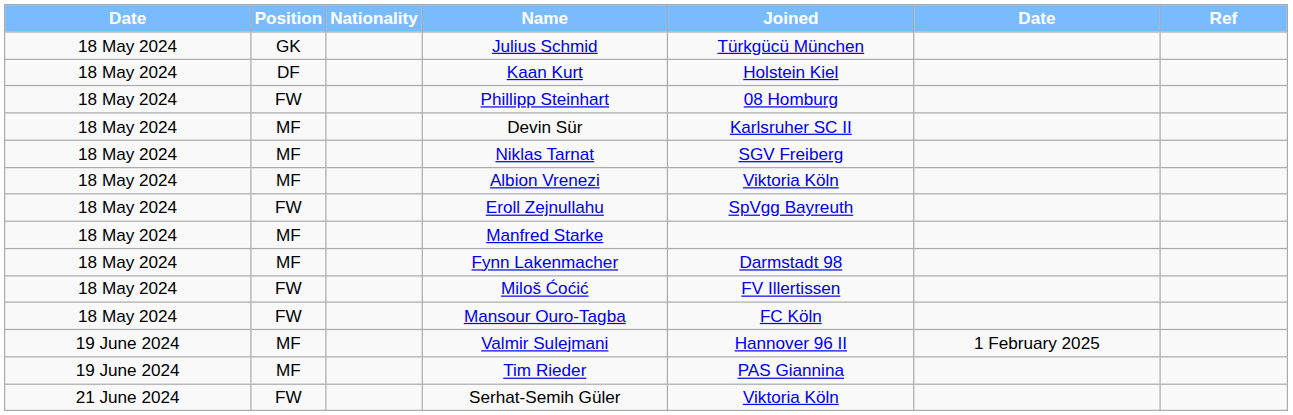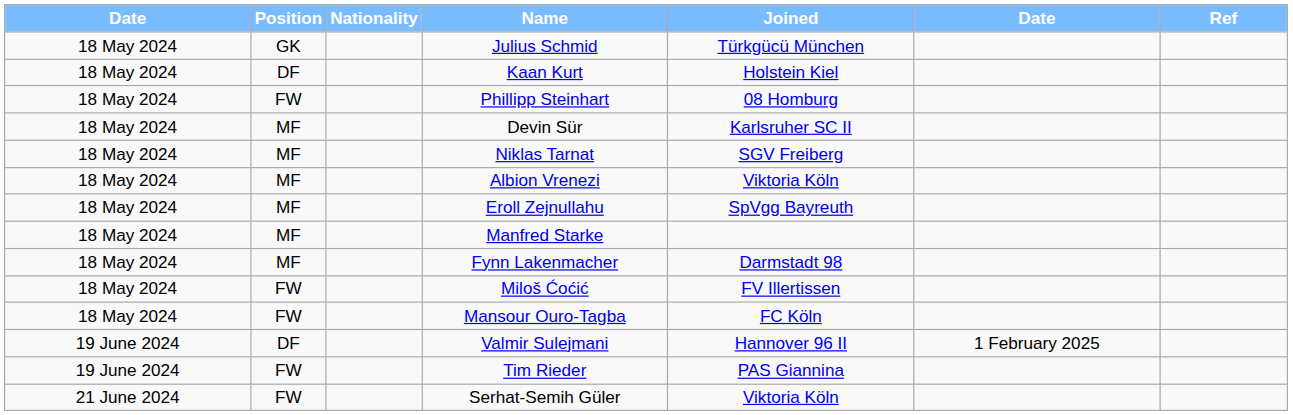Eroll Zejnullahu | Position: FW -> MF
Valmir Sulejmani | Position: MF -> DF
Tim Rieder | Position: MF -> FW
